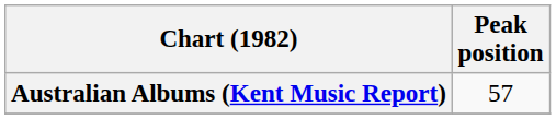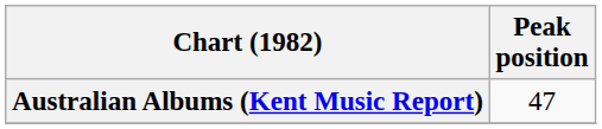Australian Albums (Kent Music Report) | Peak position: 57 -> 47
